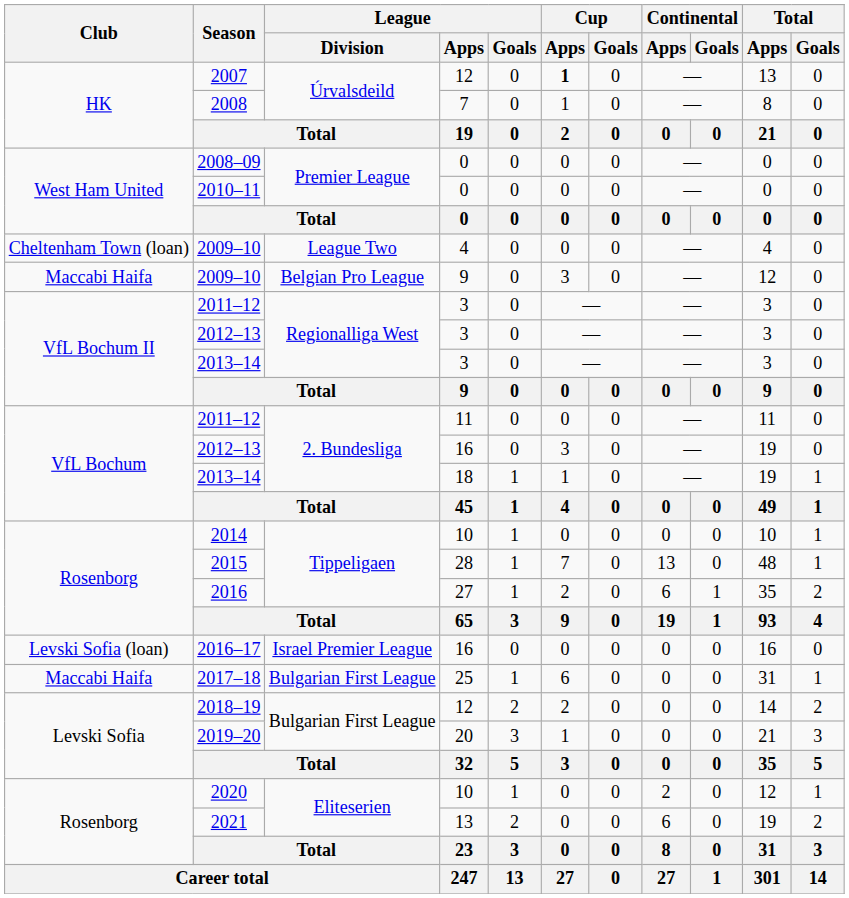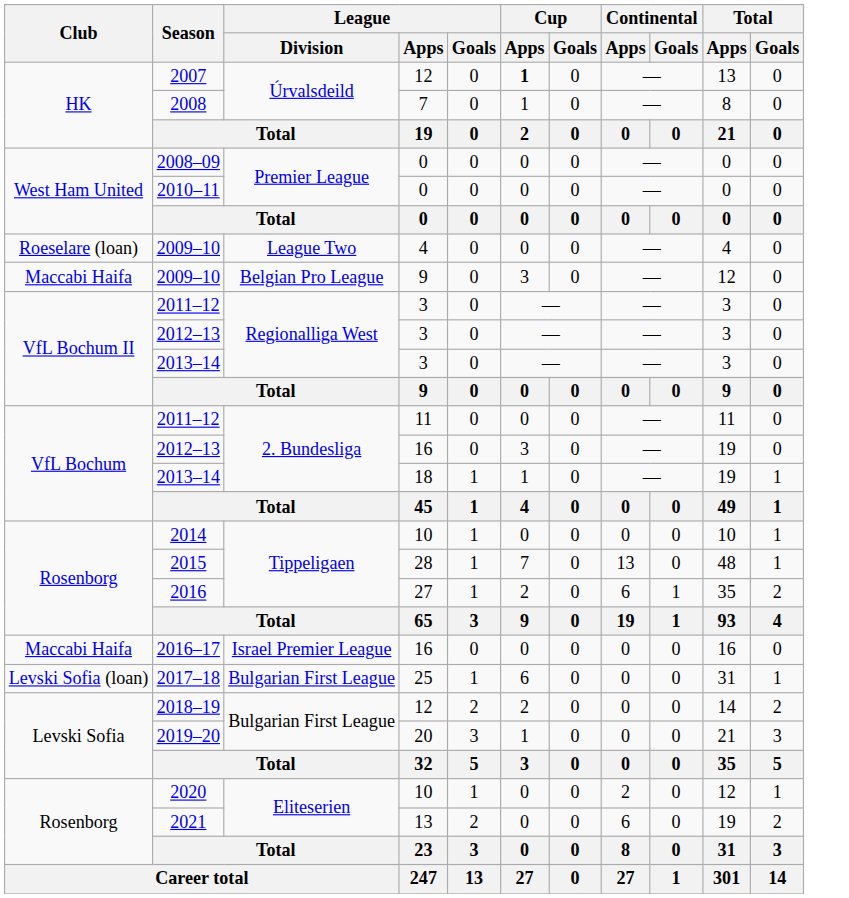2009–10 / 4 | Club: Cheltenham Town (loan) -> Roeselare (loan)
2016–17 | Club: Levski Sofia (loan) -> Maccabi Haifa
2017–18 | Club: Maccabi Haifa -> Levski Sofia (loan)
